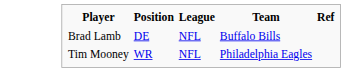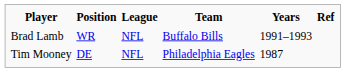+ column: Years | 1991–1993 | 1987
Brad Lamb | Position: DE -> WR
Tim Mooney | Position: WR -> DE
